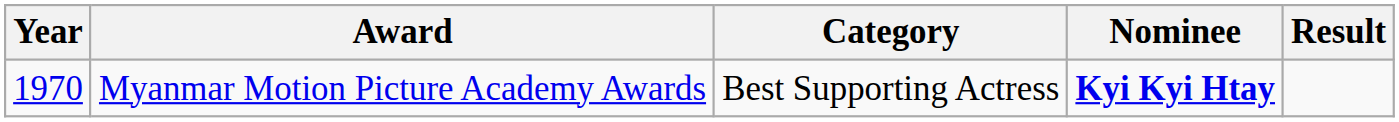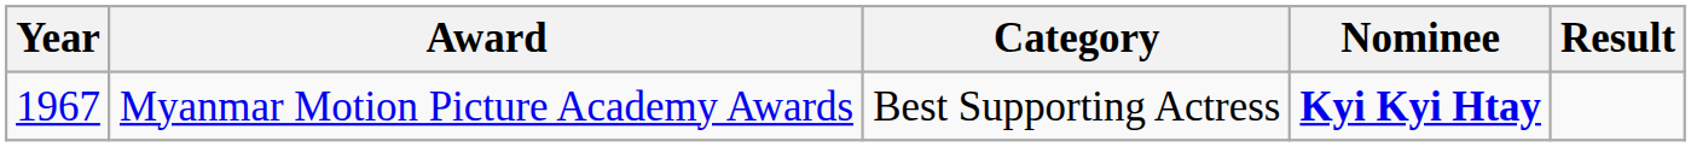Myanmar Motion Picture Academy Awards | Year: 1970 -> 1967
